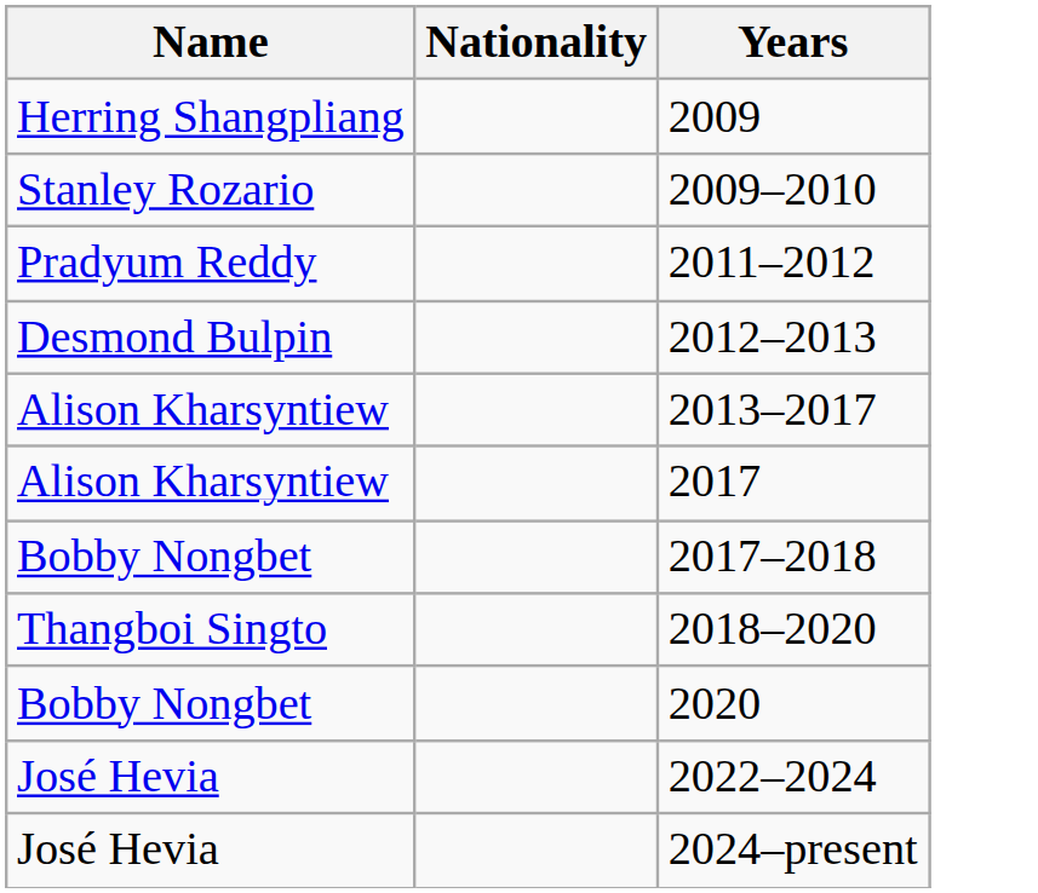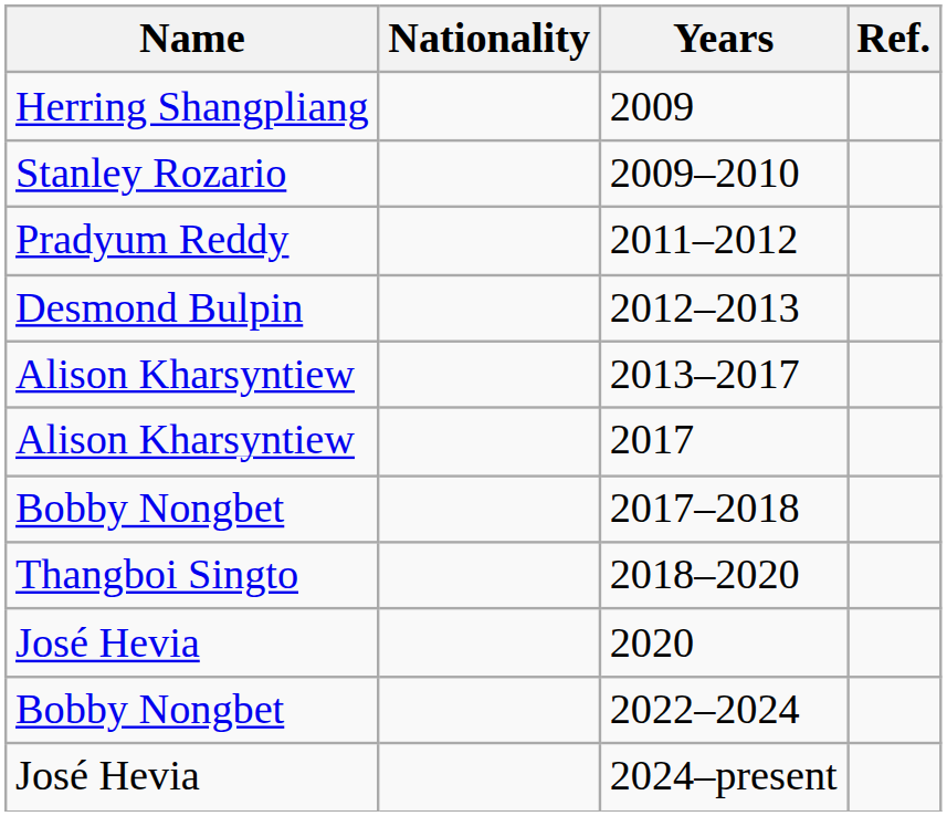+ column: Ref.
2020 | Name: Bobby Nongbet -> José Hevia
2022–2024 | Name: José Hevia -> Bobby Nongbet
